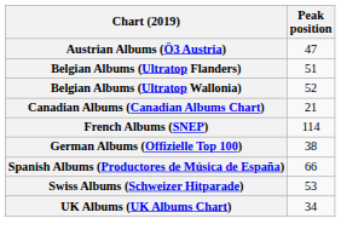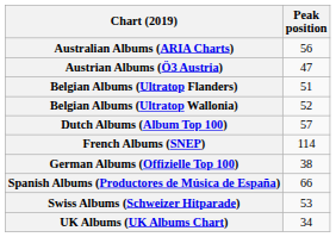+ row: Australian Albums (ARIA Charts) | 56
- row: Canadian Albums (Canadian Albums Chart) | 21
+ row: Dutch Albums (Album Top 100) | 57
